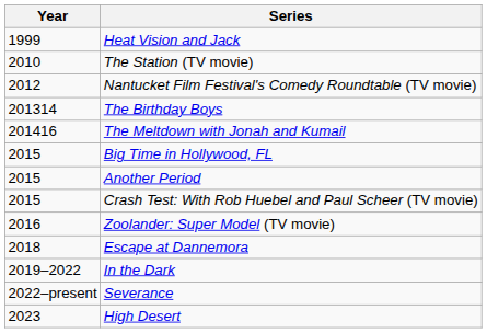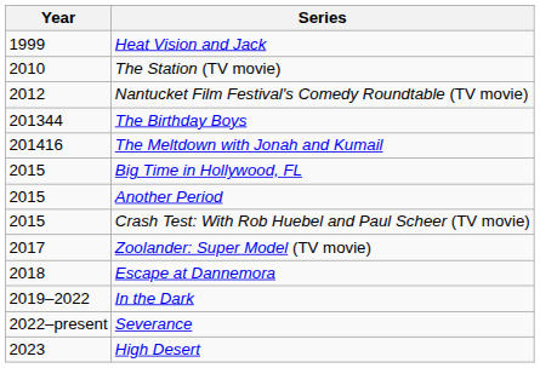The Birthday Boys | Year: 201314 -> 201344
Zoolander: Super Model (TV movie) | Year: 2016 -> 2017
